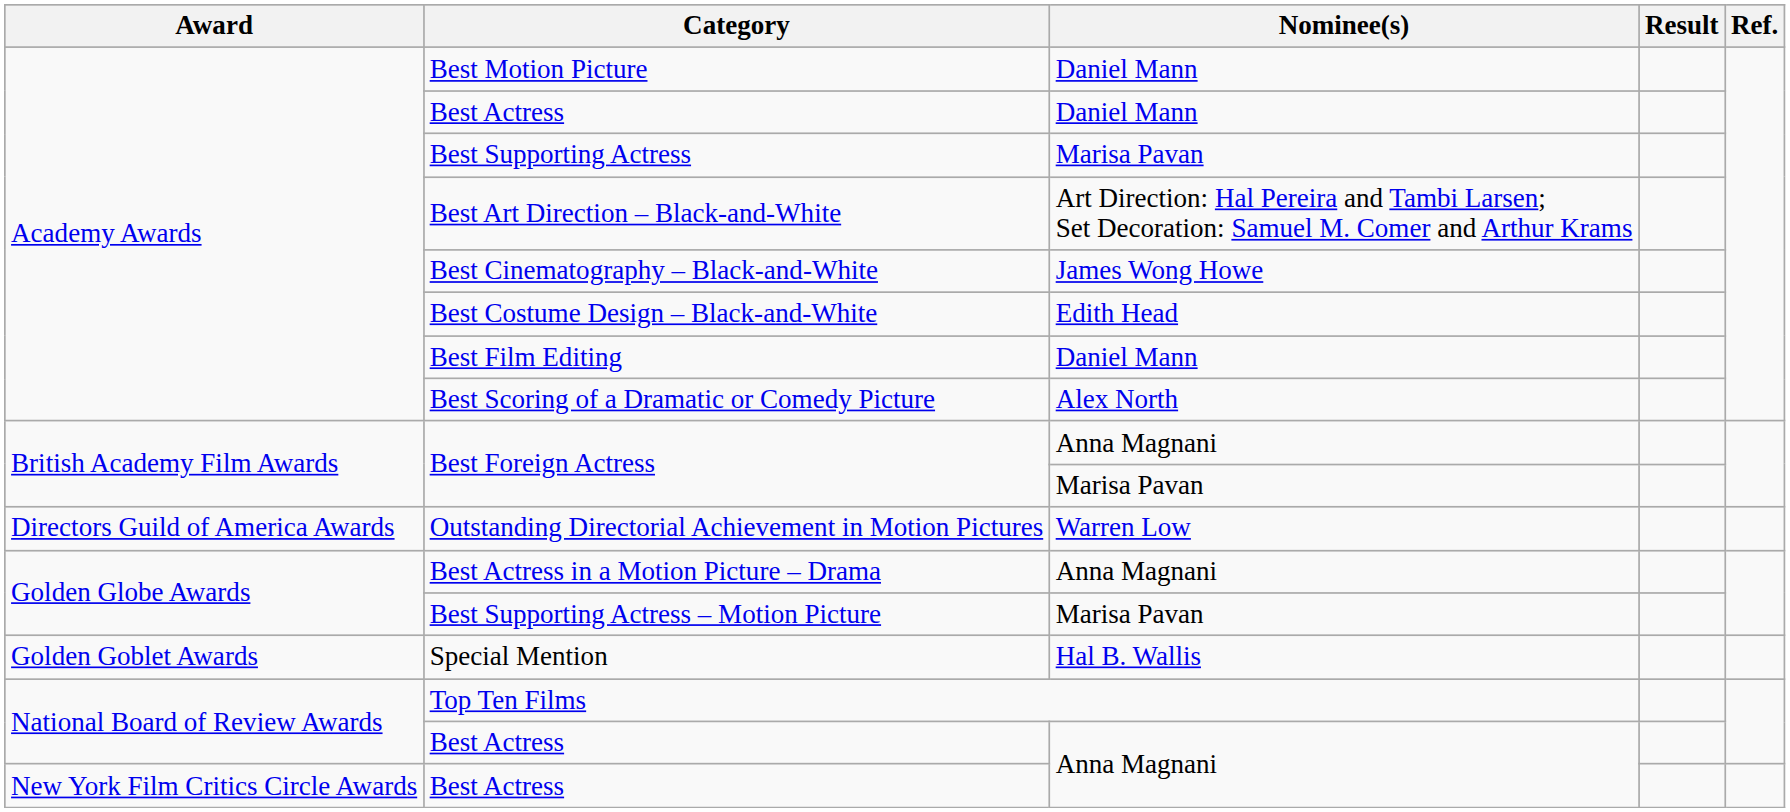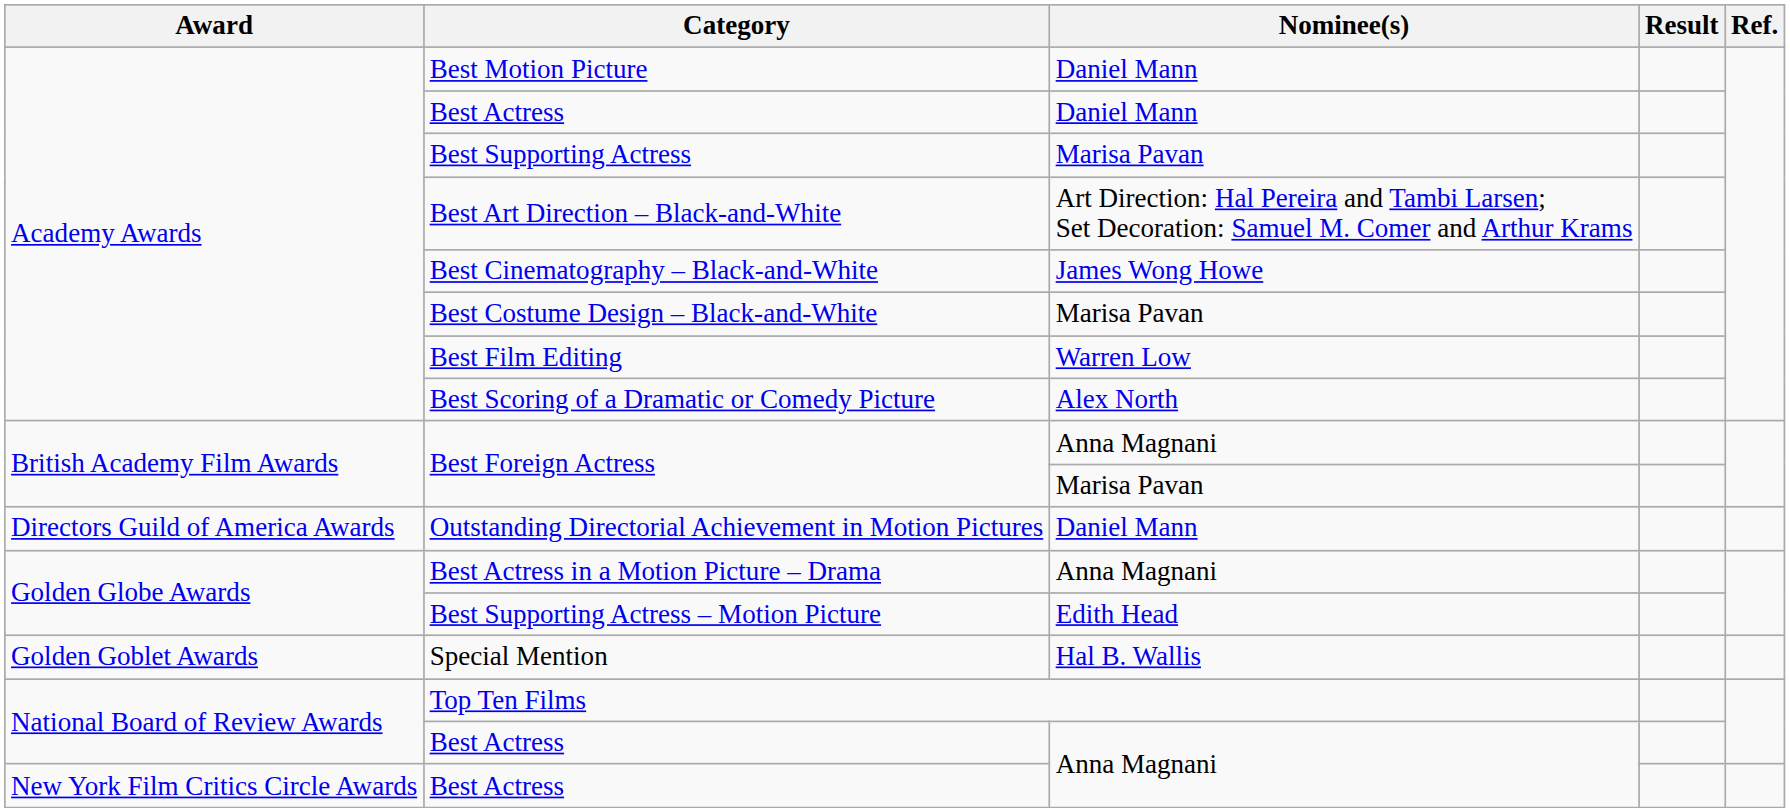Best Costume Design – Black-and-White | Nominee(s): Edith Head -> Marisa Pavan
Best Film Editing | Nominee(s): Daniel Mann -> Warren Low
Outstanding Directorial Achievement in Motion Pictures | Nominee(s): Warren Low -> Daniel Mann
Best Supporting Actress – Motion Picture | Nominee(s): Marisa Pavan -> Edith Head
